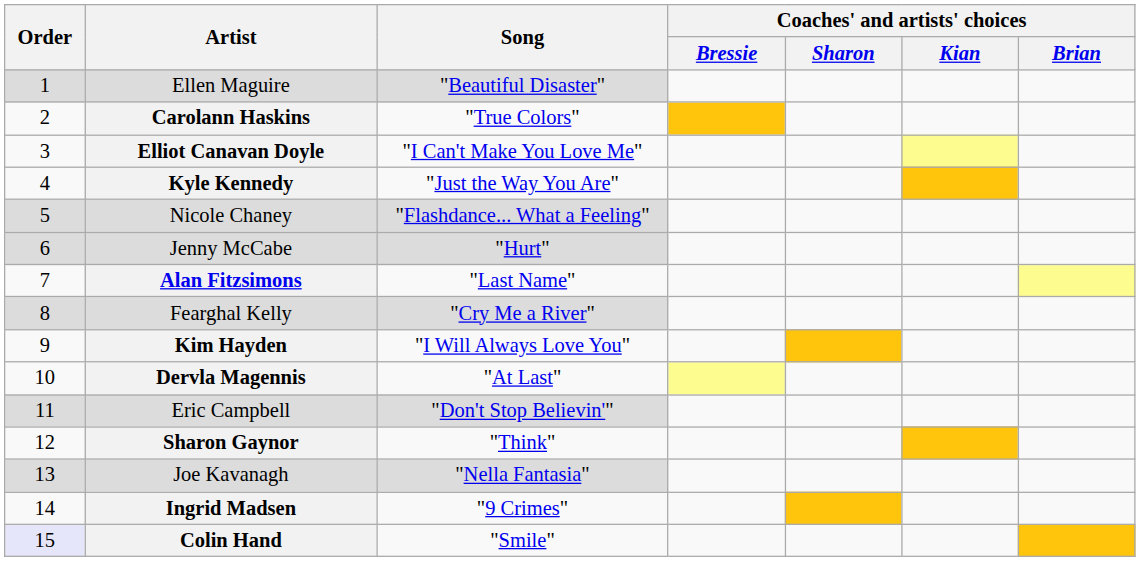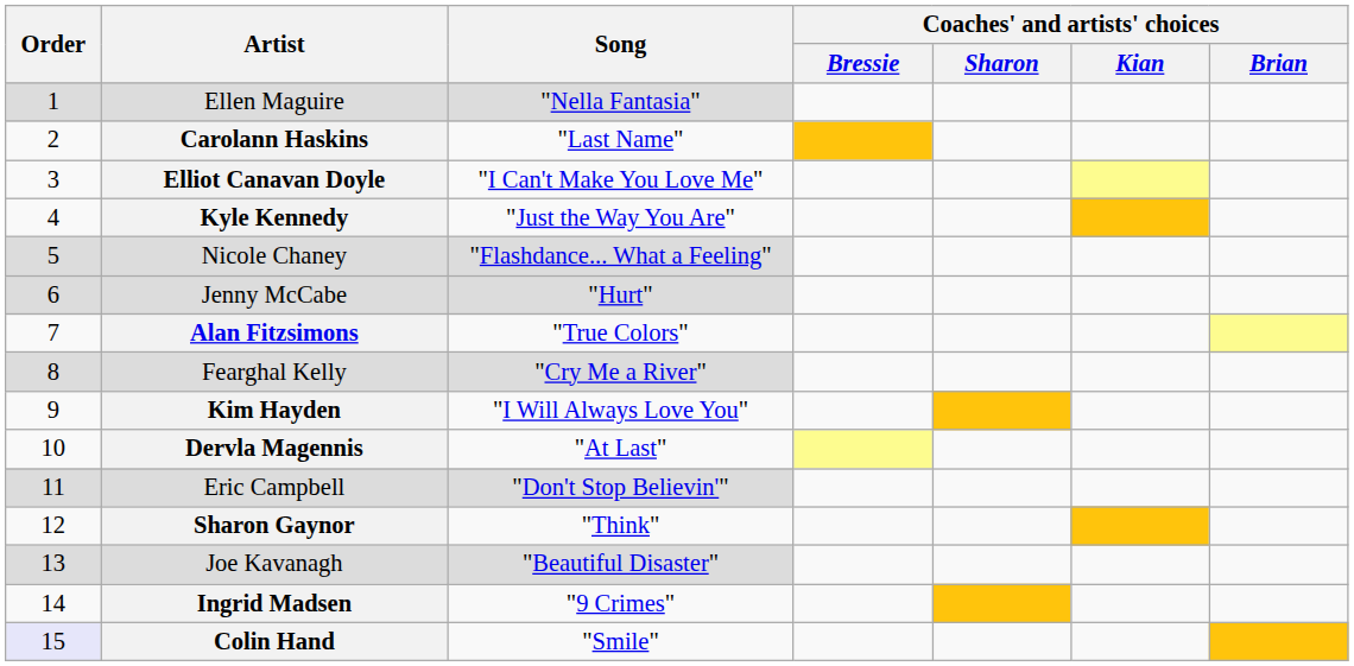Ellen Maguire | Song: "Beautiful Disaster" -> "Nella Fantasia"
Carolann Haskins | Song: "True Colors" -> "Last Name"
Alan Fitzsimons | Song: "Last Name" -> "True Colors"
Joe Kavanagh | Song: "Nella Fantasia" -> "Beautiful Disaster"
